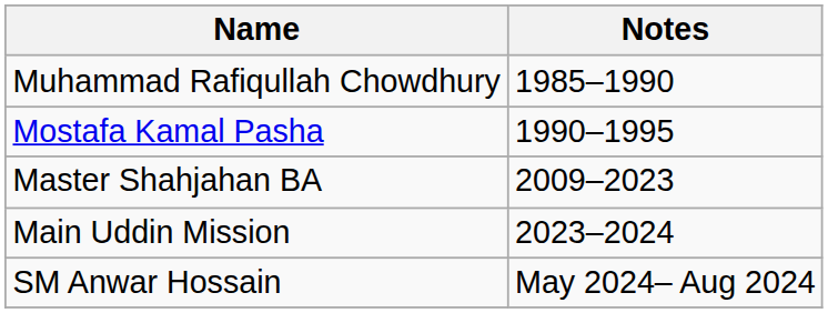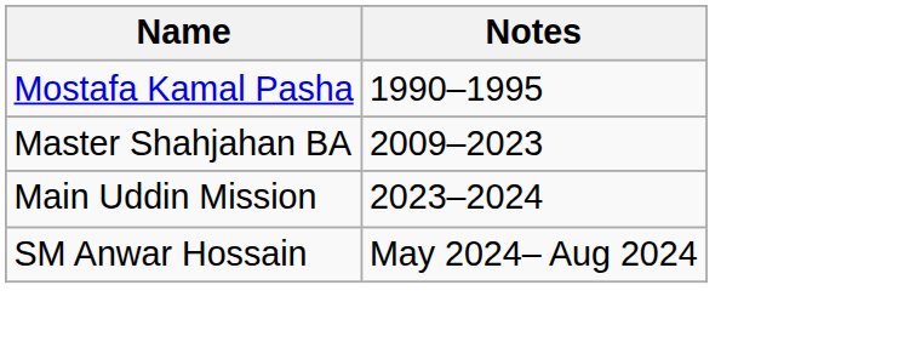- row: Muhammad Rafiqullah Chowdhury | 1985–1990
